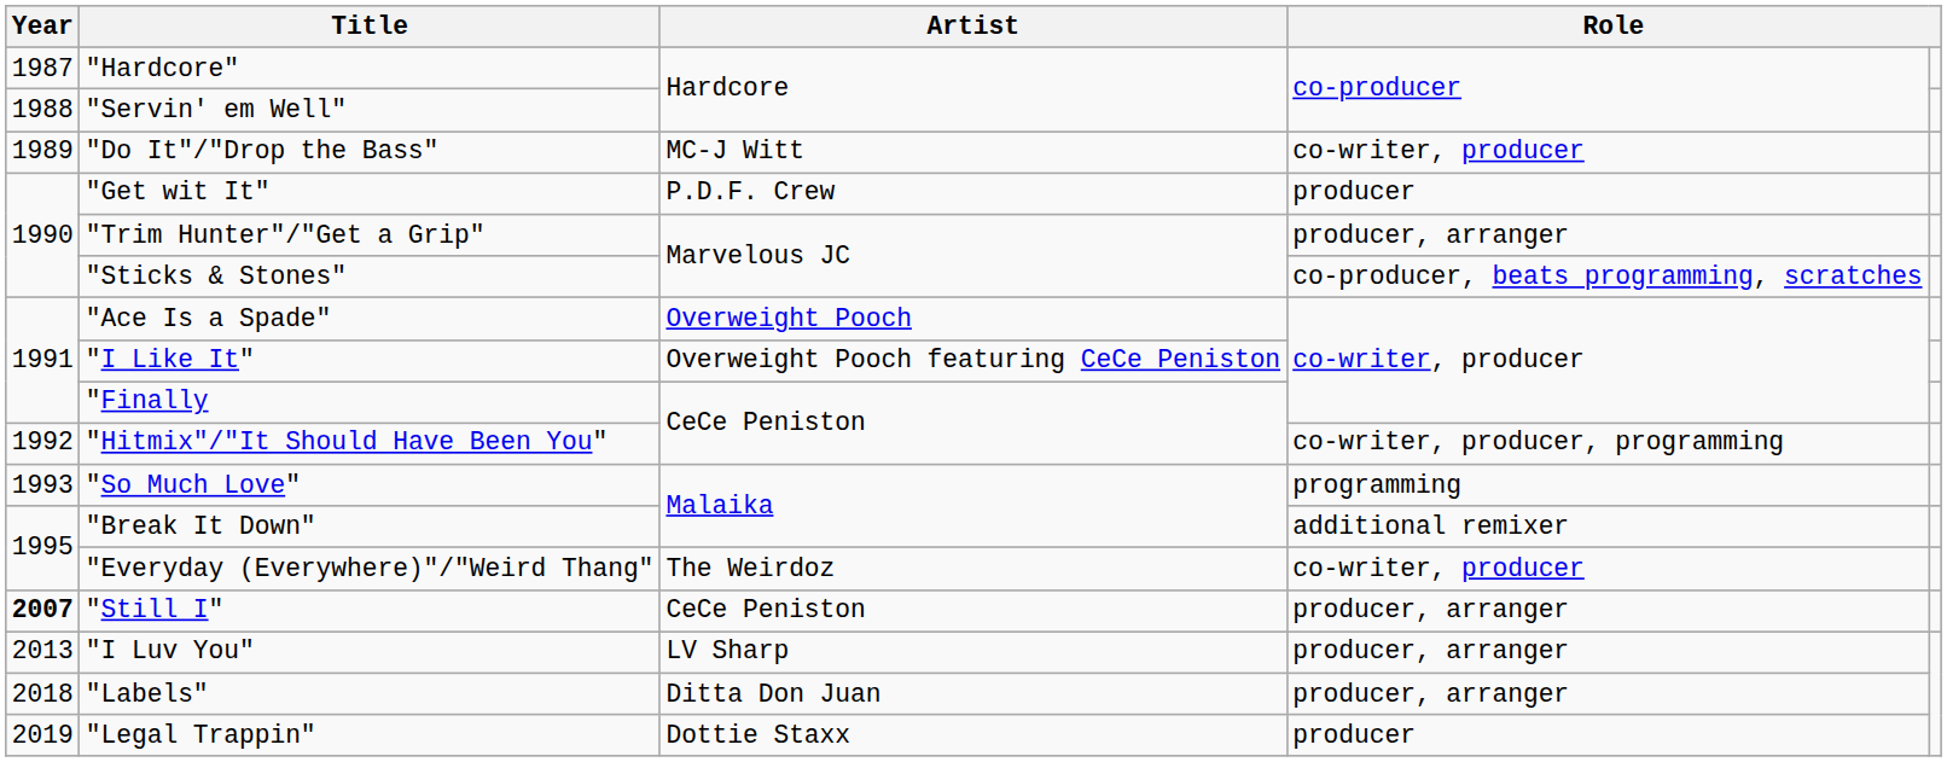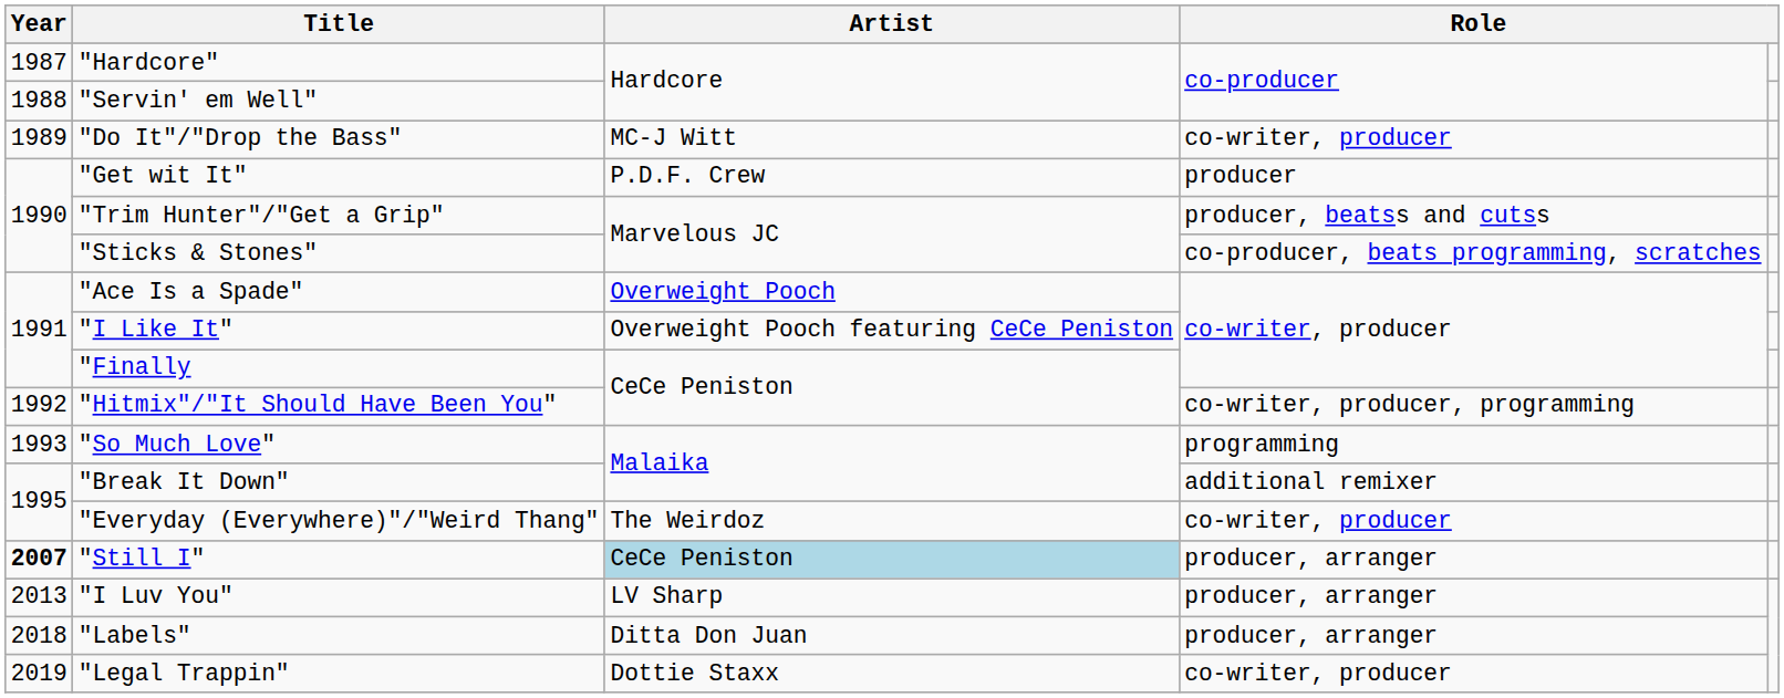"Trim Hunter"/"Get a Grip" | column 4: producer, arranger -> producer, beatss and cutss
"Still I" | Artist: no background -> lightblue background
"Legal Trappin" | column 4: producer -> co-writer, producer
